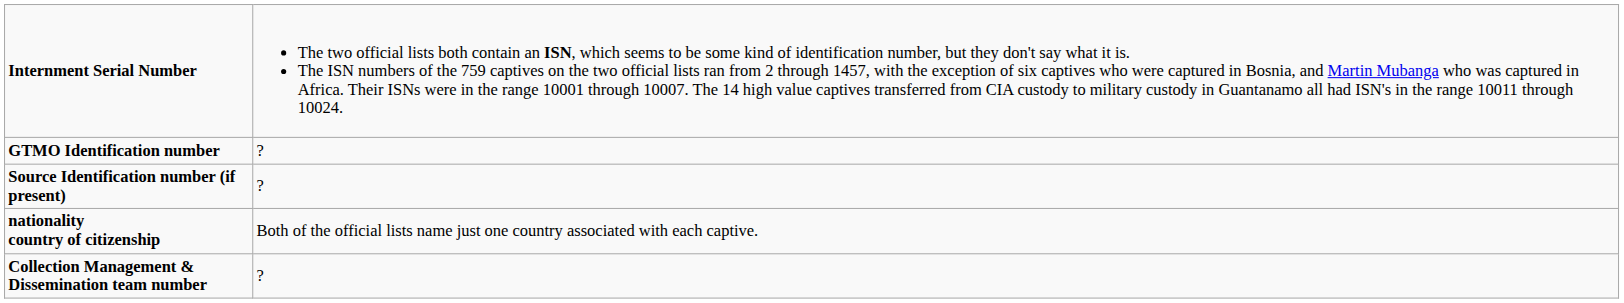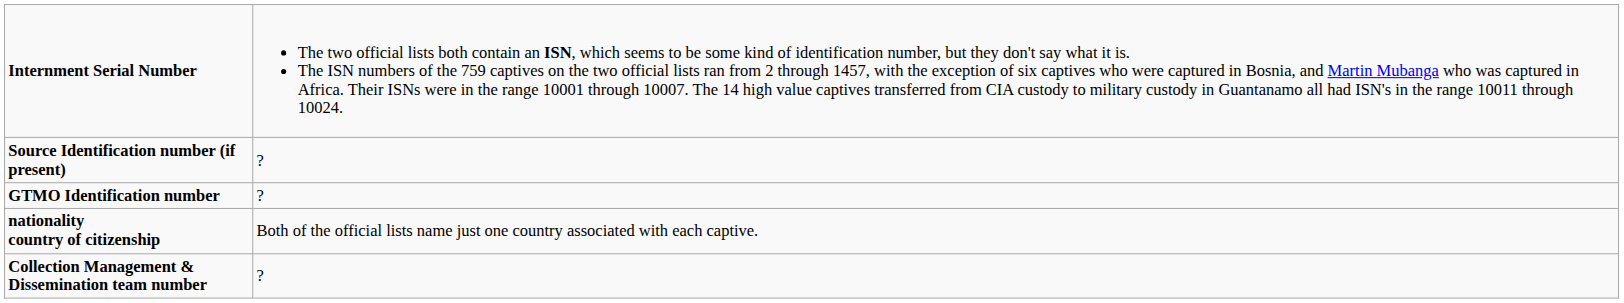rows swapped: Source Identification number (if present) <-> GTMO Identification number
